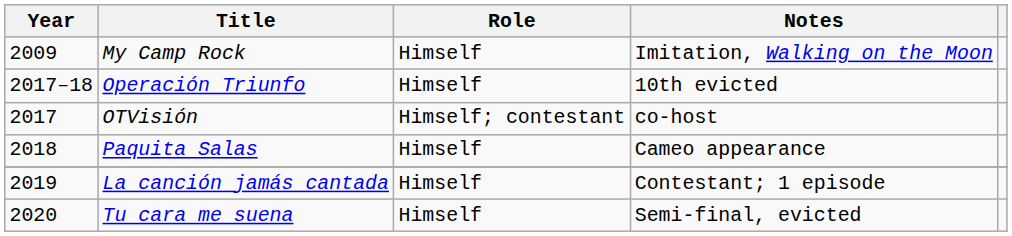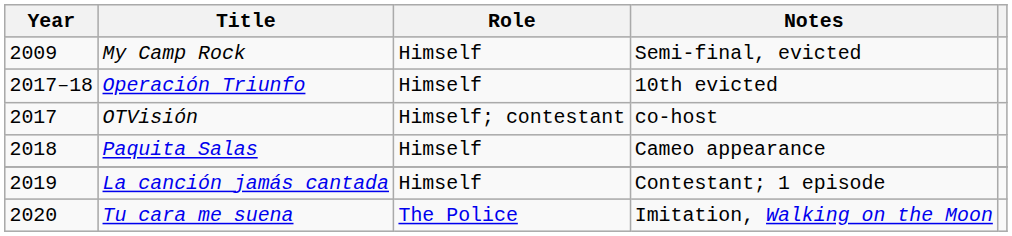My Camp Rock | Notes: Imitation, Walking on the Moon -> Semi-final, evicted
Tu cara me suena | Role: Himself -> The Police
Tu cara me suena | Notes: Semi-final, evicted -> Imitation, Walking on the Moon
